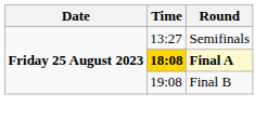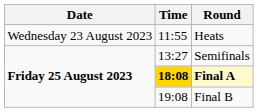+ row: Wednesday 23 August 2023 | 11:55 | Heats
